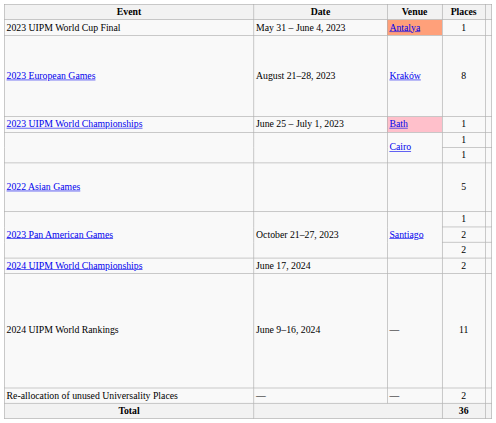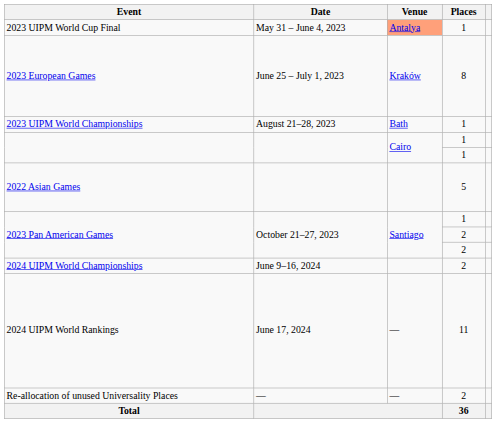2023 European Games | Date: August 21–28, 2023 -> June 25 – July 1, 2023
2023 UIPM World Championships | Date: June 25 – July 1, 2023 -> August 21–28, 2023
2023 UIPM World Championships | Venue: pink background -> no background
2024 UIPM World Championships | Date: June 17, 2024 -> June 9–16, 2024
2024 UIPM World Rankings | Date: June 9–16, 2024 -> June 17, 2024
